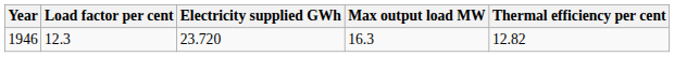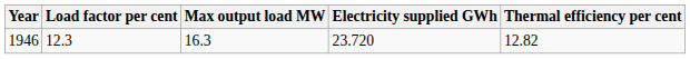columns swapped: Max output load MW <-> Electricity supplied GWh
